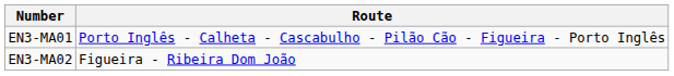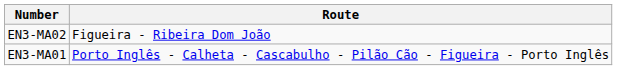rows swapped: EN3-MA01 <-> EN3-MA02
